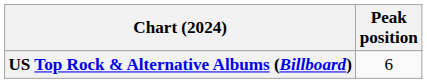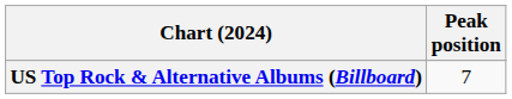US Top Rock & Alternative Albums (Billboard) | Peak position: 6 -> 7
